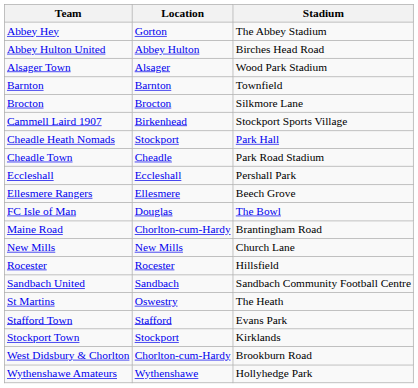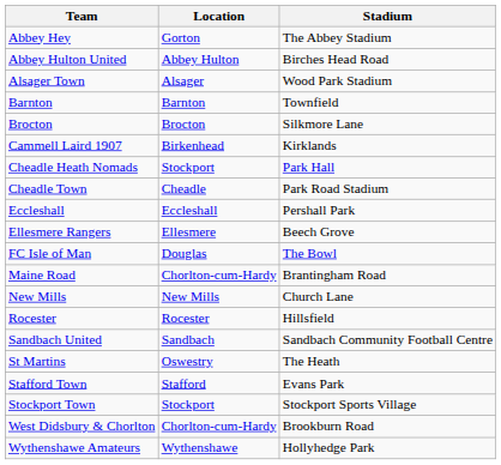Cammell Laird 1907 | Stadium: Stockport Sports Village -> Kirklands
Stockport Town | Stadium: Kirklands -> Stockport Sports Village
